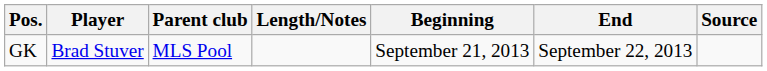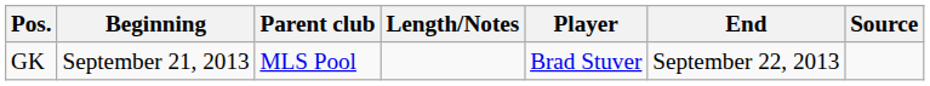columns swapped: Player <-> Beginning
